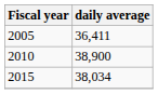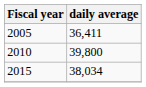2010 | daily average: 38,900 -> 39,800
